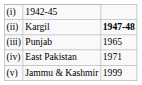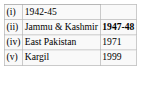(ii) | column 2: Kargil -> Jammu & Kashmir
- row: (iii) | Punjab | 1965
(v) | column 2: Jammu & Kashmir -> Kargil
